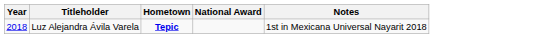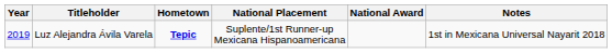+ column: National Placement | Suplente/1st Runner-up Mexicana Hispanoamericana
Luz Alejandra Ávila Varela | Year: 2018 -> 2019
